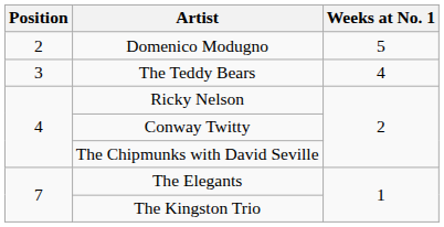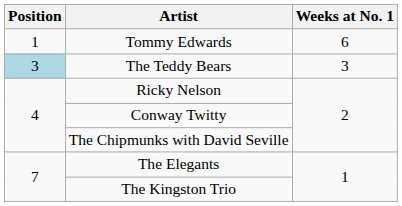+ row: 1 | Tommy Edwards | 6
- row: 2 | Domenico Modugno | 5
The Teddy Bears | Position: no background -> lightblue background
The Teddy Bears | Weeks at No. 1: 4 -> 3
